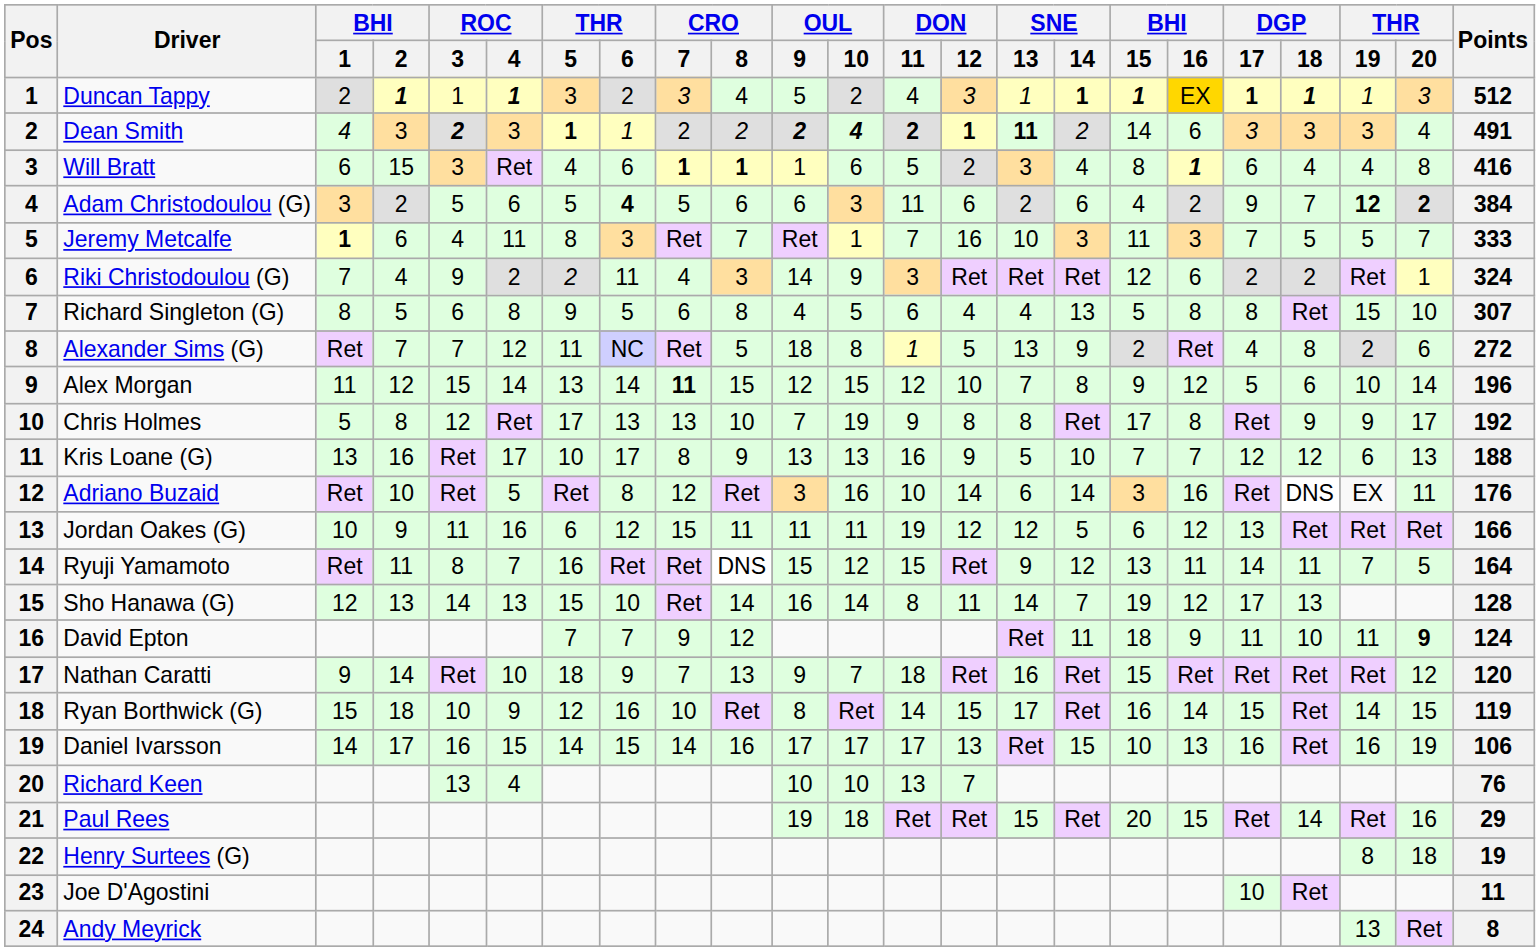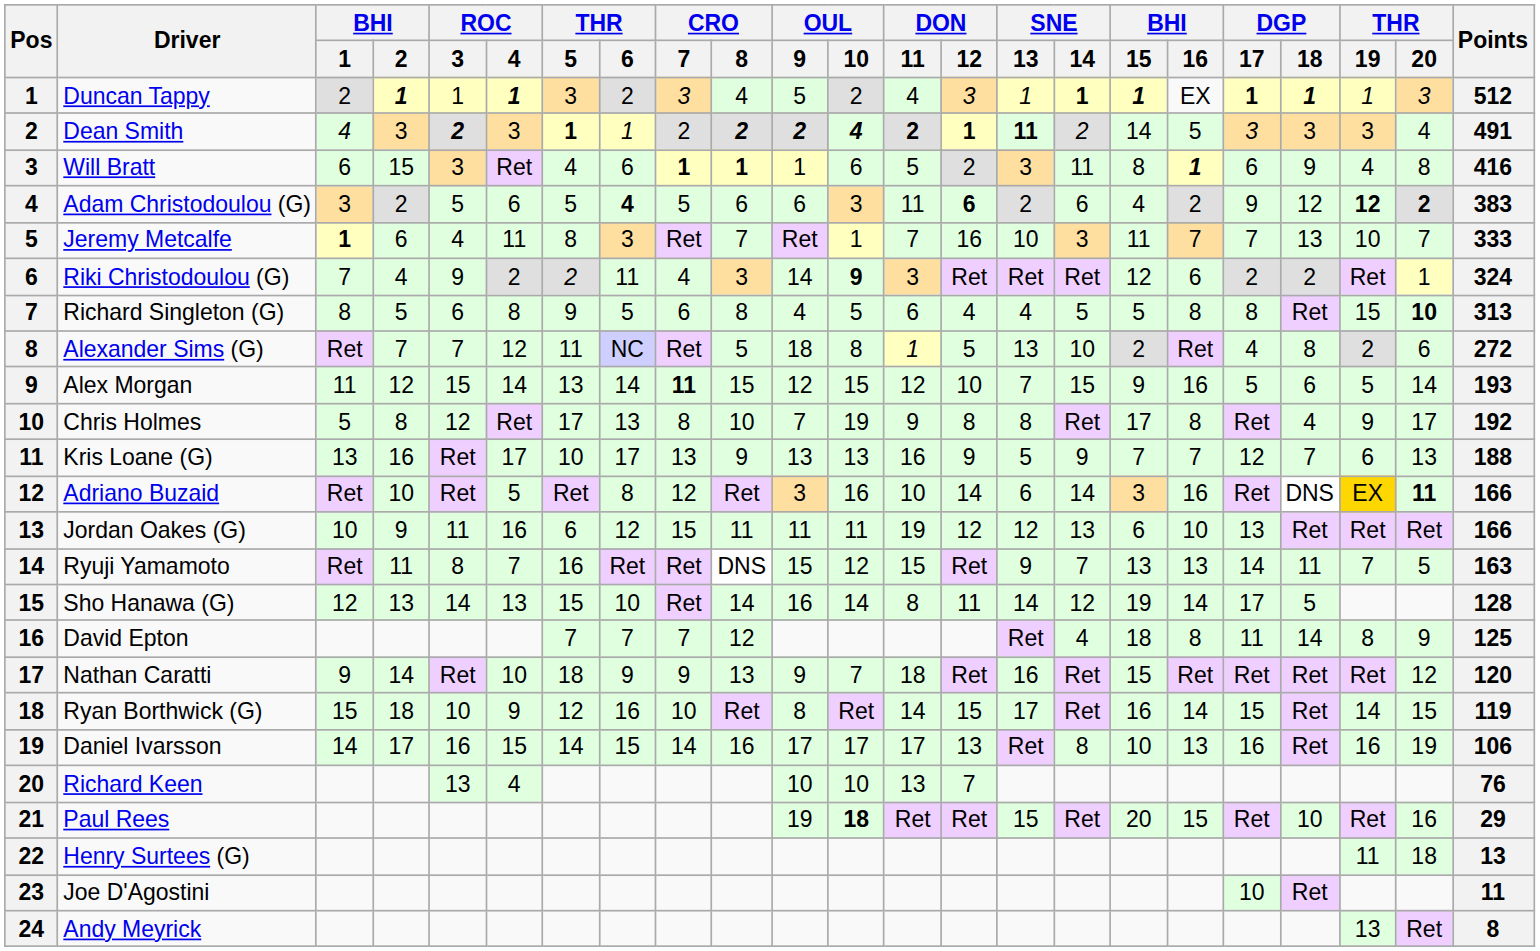Duncan Tappy | BHI / 16: gold background -> no background
Dean Smith | CRO / 8: normal -> bold
Dean Smith | BHI / 16: 6 -> 5
Will Bratt | SNE / 14: 4 -> 11
Will Bratt | DGP / 18: 4 -> 9
Adam Christodoulou (G) | DON / 12: normal -> bold
Adam Christodoulou (G) | DGP / 18: 7 -> 12
Adam Christodoulou (G) | Points: 384 -> 383
Jeremy Metcalfe | BHI / 16: 3 -> 7
Jeremy Metcalfe | DGP / 18: 5 -> 13
Jeremy Metcalfe | THR / 19: 5 -> 10
Riki Christodoulou (G) | OUL / 10: normal -> bold
Richard Singleton (G) | SNE / 14: 13 -> 5
Richard Singleton (G) | THR / 20: normal -> bold
Richard Singleton (G) | Points: 307 -> 313
Alexander Sims (G) | SNE / 14: 9 -> 10
Alex Morgan | SNE / 14: 8 -> 15
Alex Morgan | BHI / 16: 12 -> 16
Alex Morgan | THR / 19: 10 -> 5
Alex Morgan | Points: 196 -> 193
Chris Holmes | CRO / 7: 13 -> 8
Chris Holmes | DGP / 18: 9 -> 4
Kris Loane (G) | CRO / 7: 8 -> 13
Kris Loane (G) | SNE / 14: 10 -> 9
Kris Loane (G) | DGP / 18: 12 -> 7
Adriano Buzaid | THR / 19: no background -> gold background
Adriano Buzaid | THR / 20: normal -> bold
Adriano Buzaid | Points: 176 -> 166
Jordan Oakes (G) | SNE / 14: 5 -> 13
Jordan Oakes (G) | BHI / 16: 12 -> 10
Ryuji Yamamoto | SNE / 14: 12 -> 7
Ryuji Yamamoto | BHI / 16: 11 -> 13
Ryuji Yamamoto | Points: 164 -> 163
Sho Hanawa (G) | SNE / 14: 7 -> 12
Sho Hanawa (G) | BHI / 16: 12 -> 14
Sho Hanawa (G) | DGP / 18: 13 -> 5
David Epton | CRO / 7: 9 -> 7
David Epton | SNE / 14: 11 -> 4
David Epton | BHI / 16: 9 -> 8
David Epton | DGP / 18: 10 -> 14
David Epton | THR / 19: 11 -> 8
David Epton | THR / 20: bold -> normal
David Epton | Points: 124 -> 125
Nathan Caratti | CRO / 7: 7 -> 9
Daniel Ivarsson | SNE / 14: 15 -> 8
Paul Rees | OUL / 10: normal -> bold
Paul Rees | DGP / 18: 14 -> 10
Henry Surtees (G) | THR / 19: 8 -> 11
Henry Surtees (G) | Points: 19 -> 13
